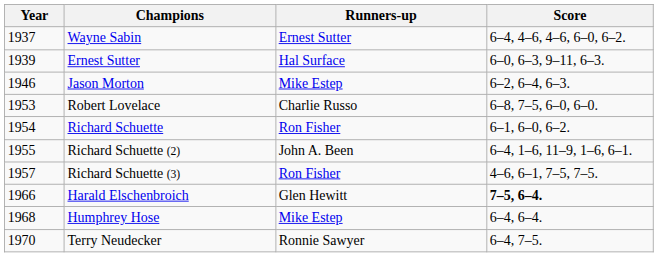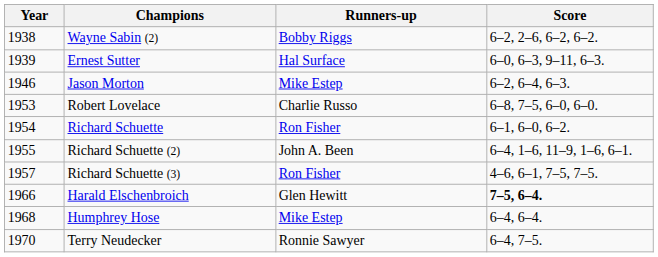- row: 1937 | Wayne Sabin | Ernest Sutter | 6–4, 4–6, 4–6, 6–0, 6–2.
+ row: 1938 | Wayne Sabin (2) | Bobby Riggs | 6–2, 2–6, 6–2, 6–2.
